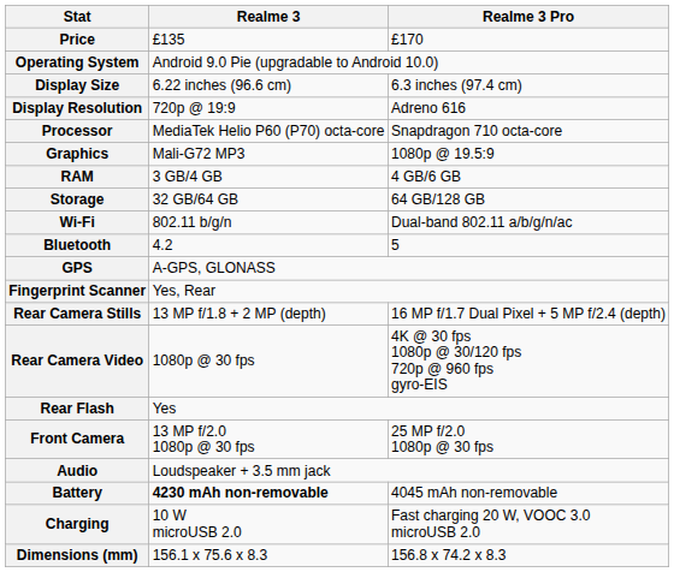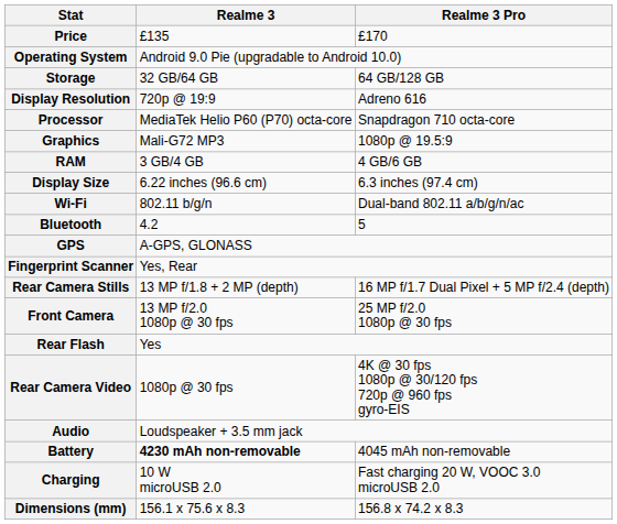rows swapped: Display Size <-> Storage
rows swapped: Rear Camera Video <-> Front Camera
